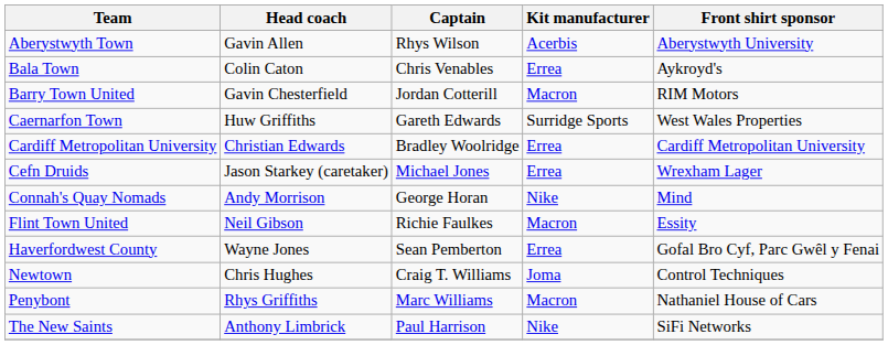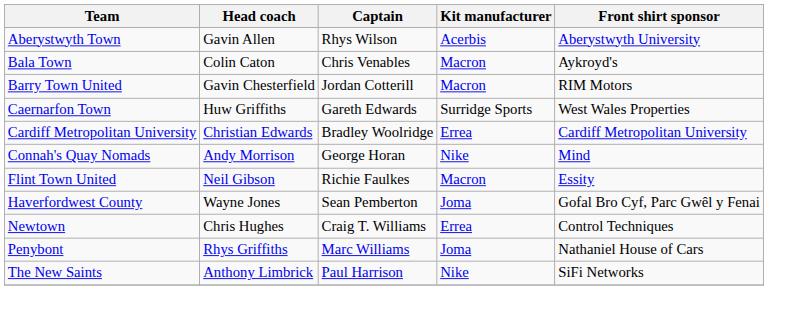Bala Town | Kit manufacturer: Errea -> Macron
- row: Cefn Druids | Jason Starkey (caretaker) | Michael Jones | Errea | Wrexham Lager
Haverfordwest County | Kit manufacturer: Errea -> Joma
Newtown | Kit manufacturer: Joma -> Errea
Penybont | Kit manufacturer: Macron -> Joma
